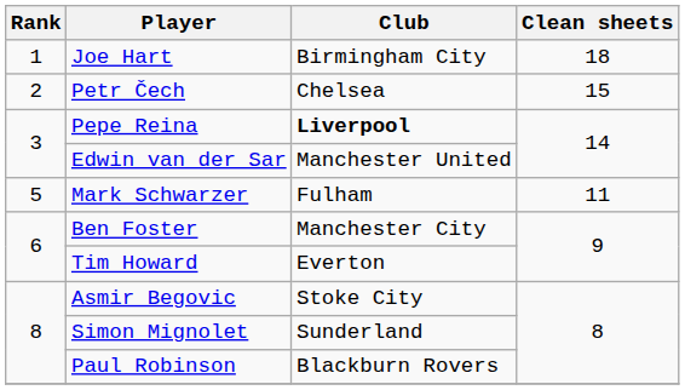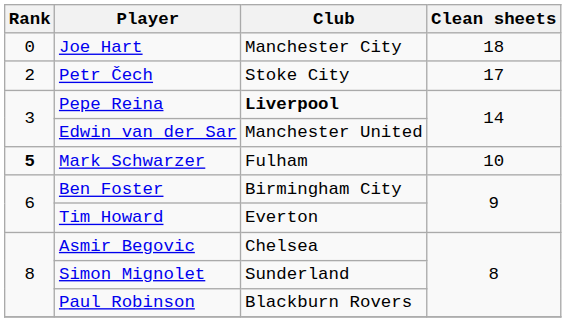Joe Hart | Rank: 1 -> 0
Joe Hart | Club: Birmingham City -> Manchester City
Petr Čech | Club: Chelsea -> Stoke City
Petr Čech | Clean sheets: 15 -> 17
Mark Schwarzer | Rank: normal -> bold
Mark Schwarzer | Clean sheets: 11 -> 10
Ben Foster | Club: Manchester City -> Birmingham City
Asmir Begovic | Club: Stoke City -> Chelsea
